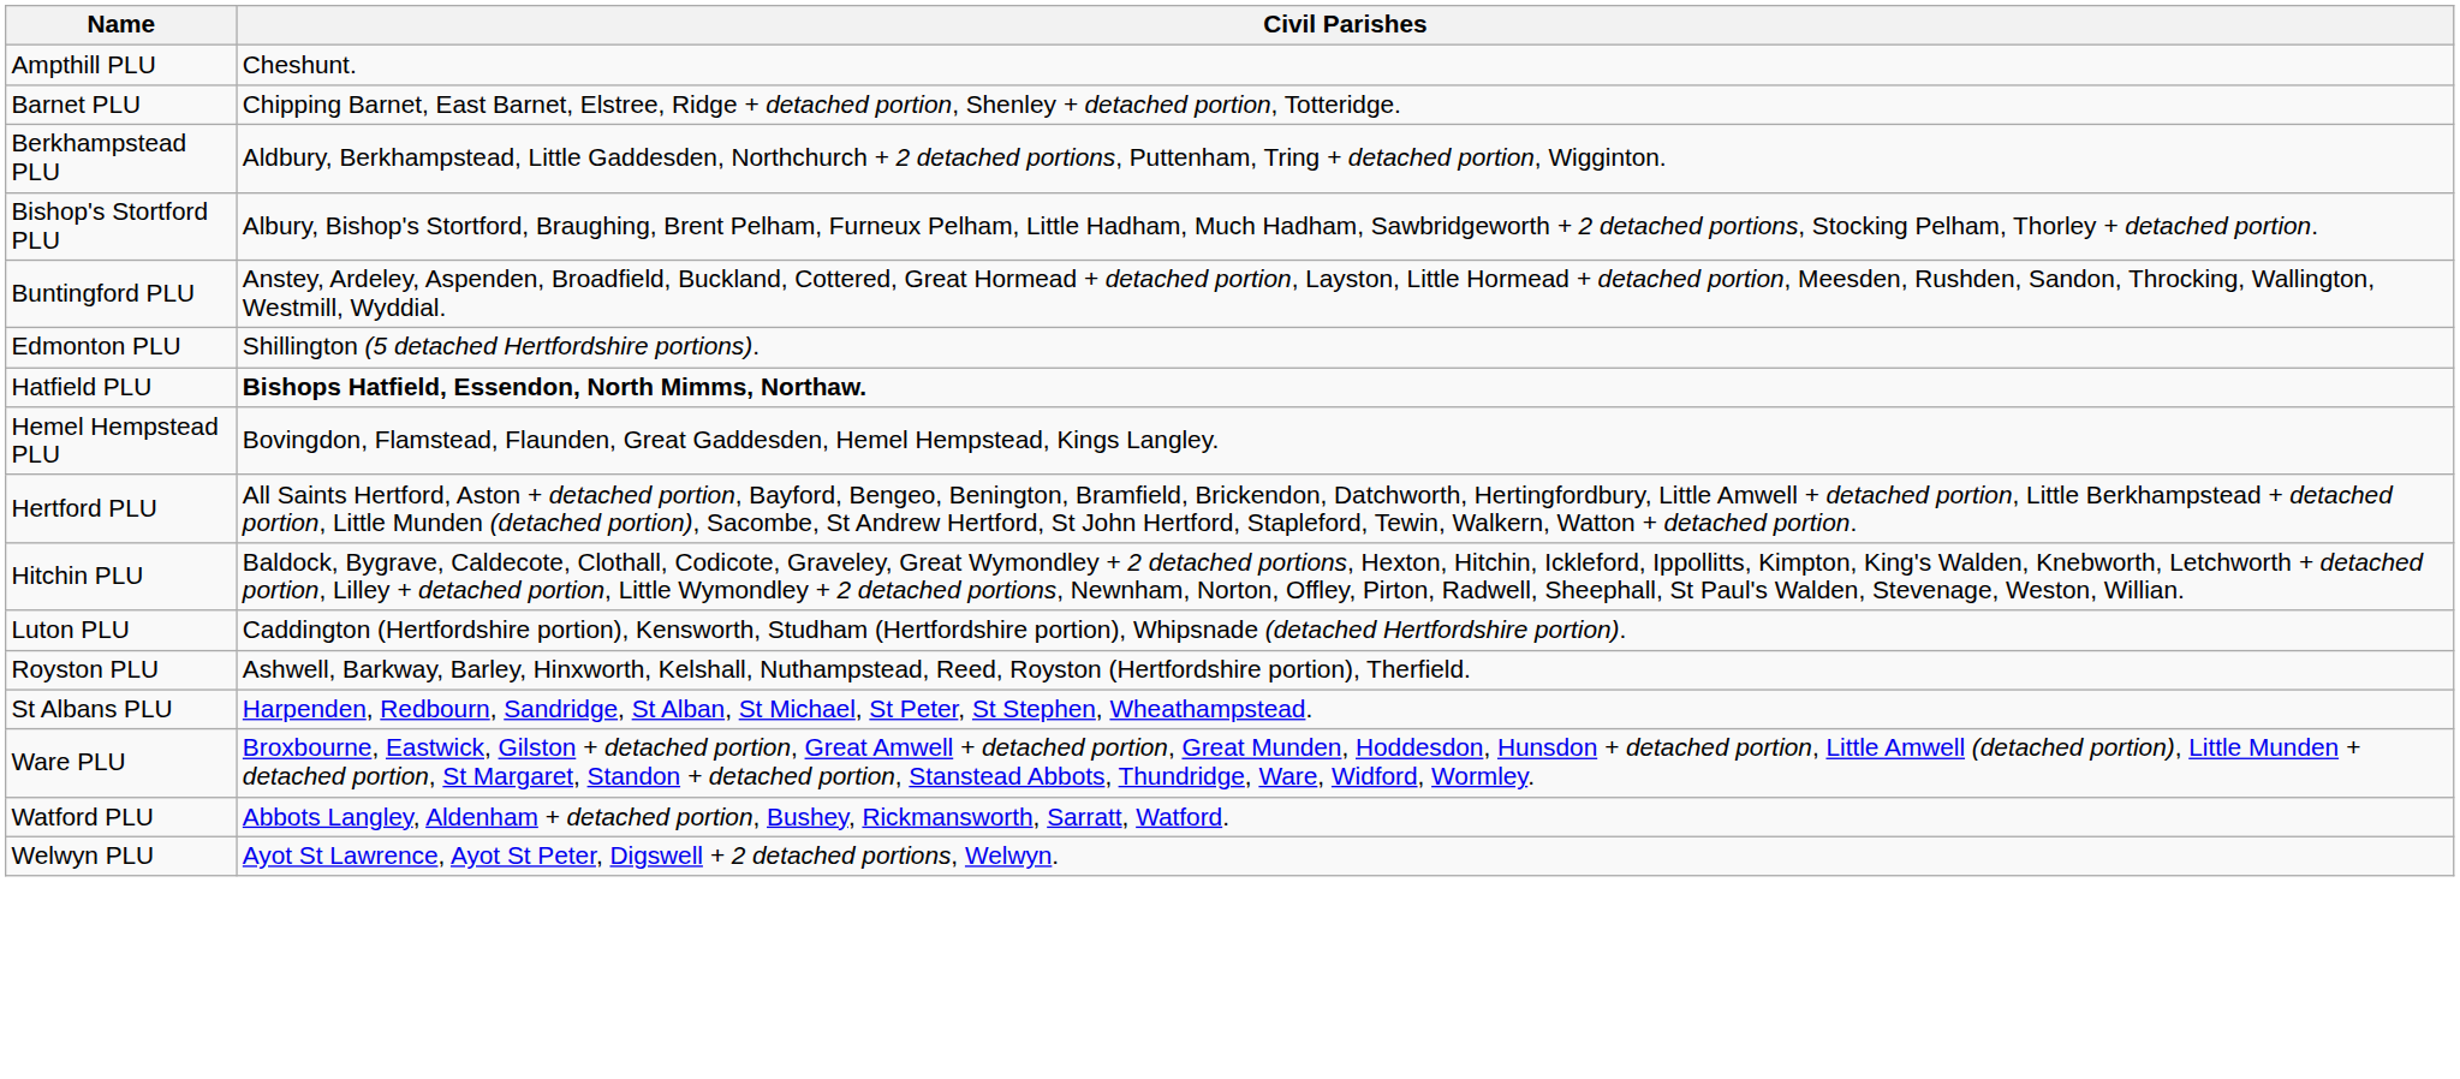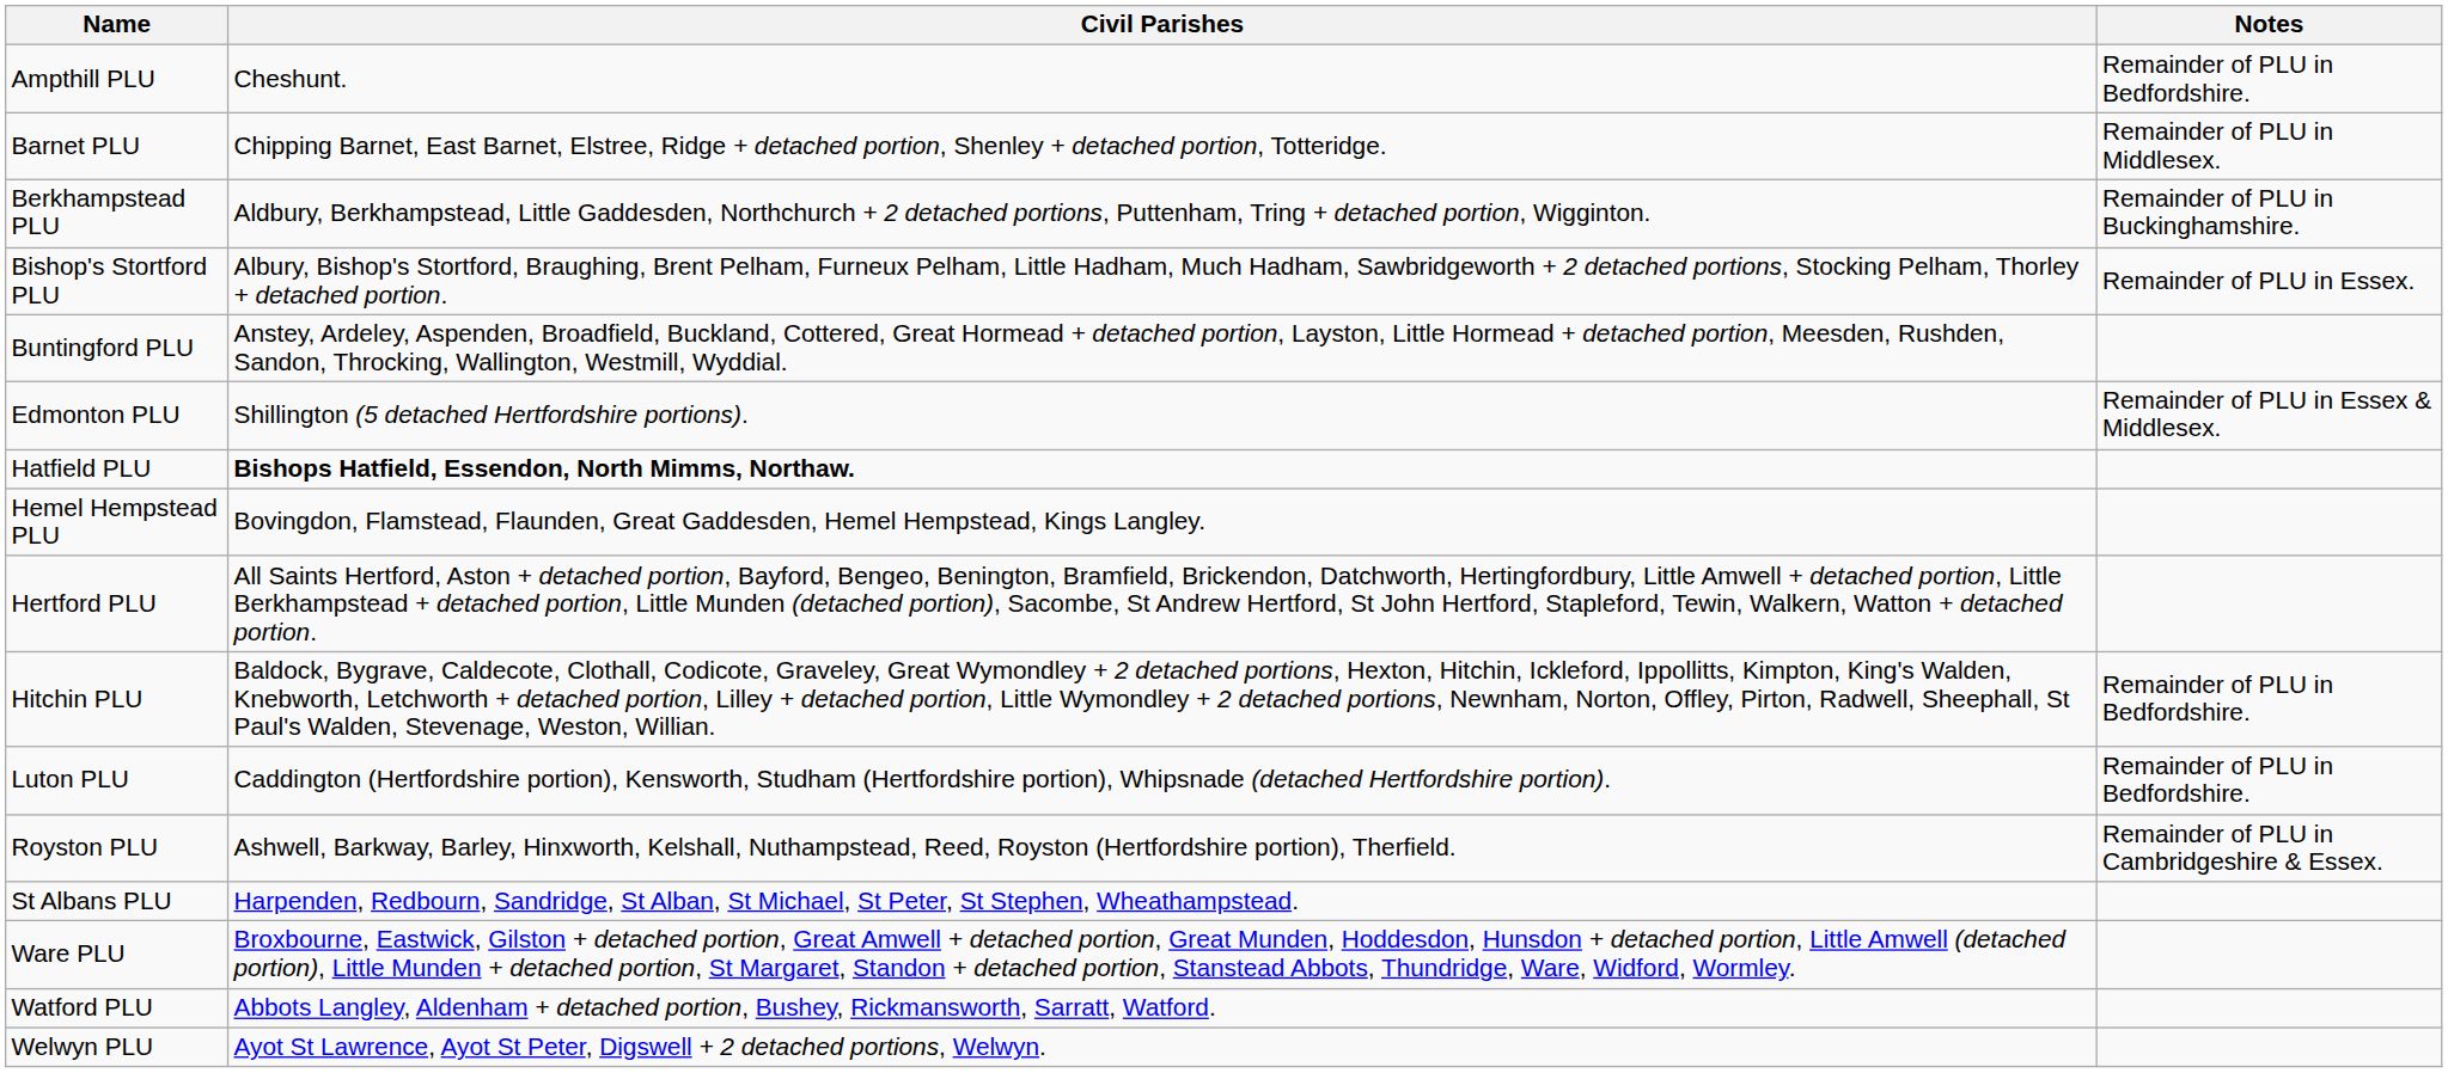+ column: Notes | Remainder of PLU in Bedfordshire. | Remainder of PLU in Middlesex. | Remainder of PLU in Buckinghamshire. | Remainder of PLU in Essex. | Remainder of PLU in Essex & Middlesex. | Remainder of PLU in Bedfordshire. | Remainder of PLU in Bedfordshire. | Remainder of PLU in Cambridgeshire & Essex.
